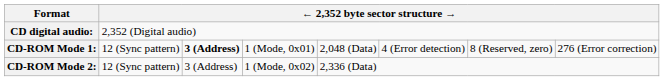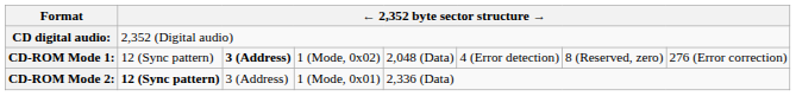CD-ROM Mode 1: | column 4: 1 (Mode, 0x01) -> 1 (Mode, 0x02)
CD-ROM Mode 2: | column 2: normal -> bold
CD-ROM Mode 2: | column 4: 1 (Mode, 0x02) -> 1 (Mode, 0x01)
